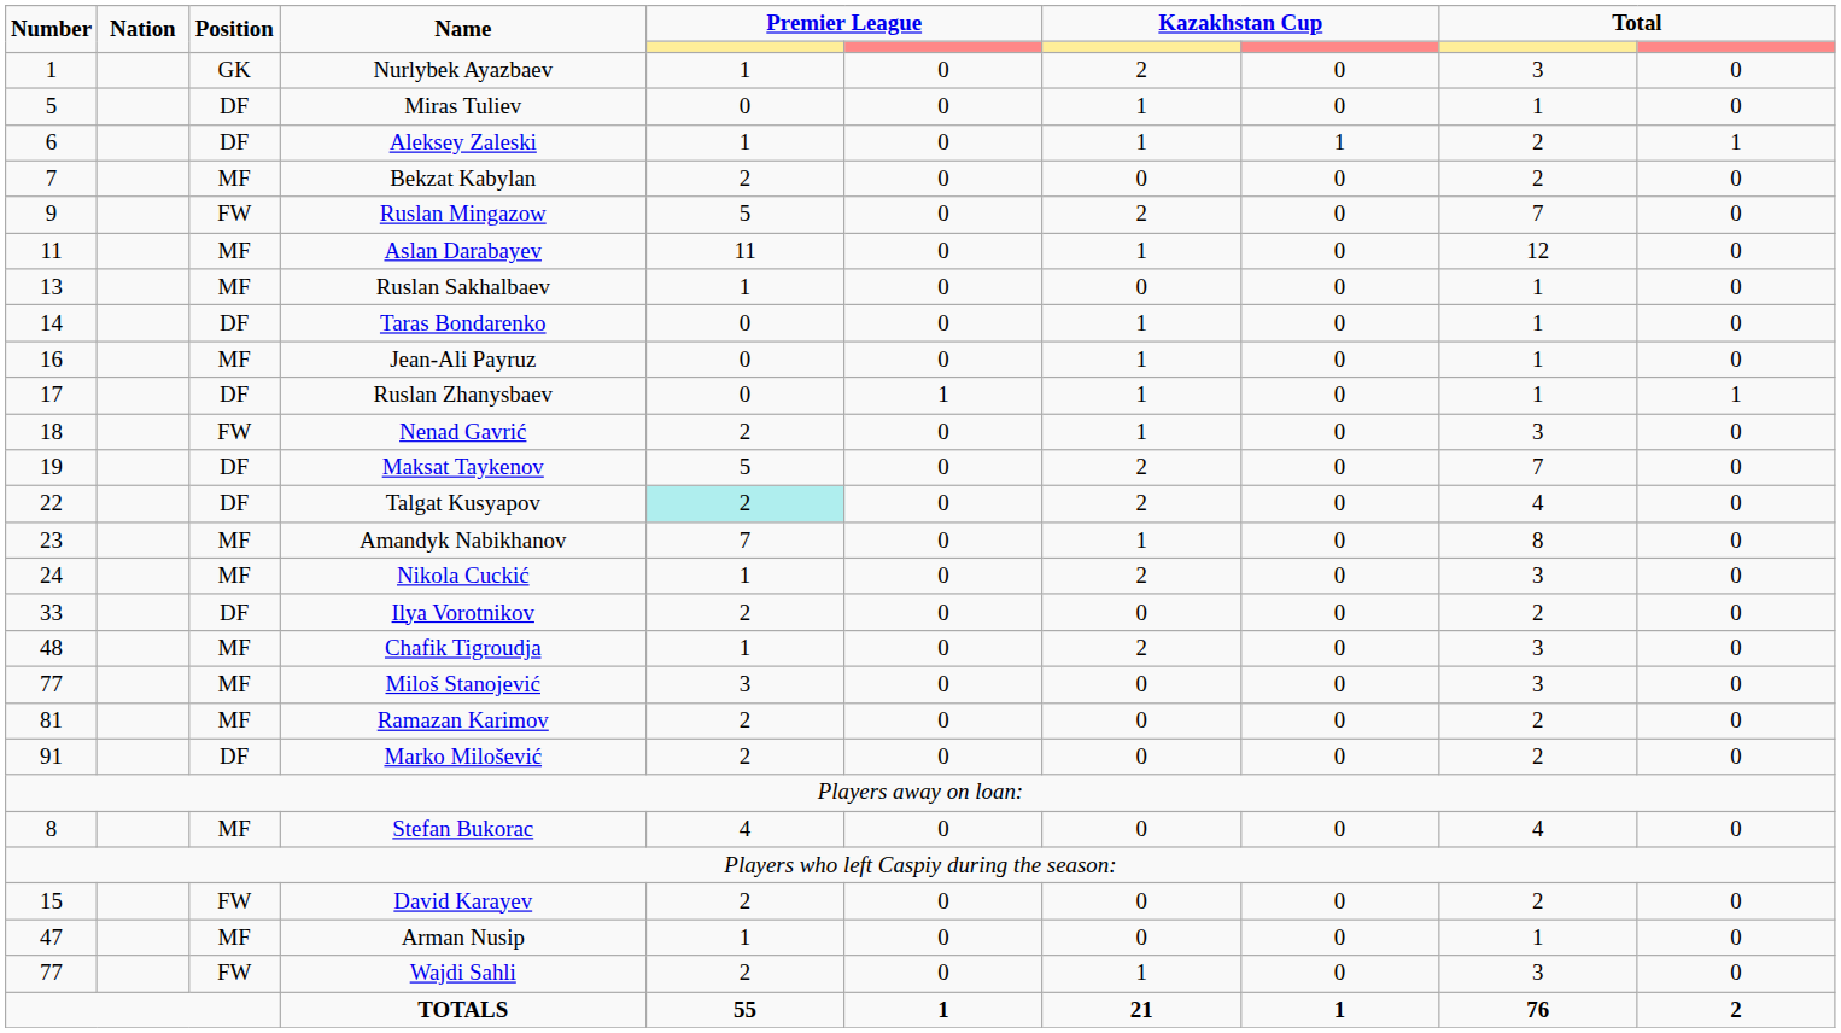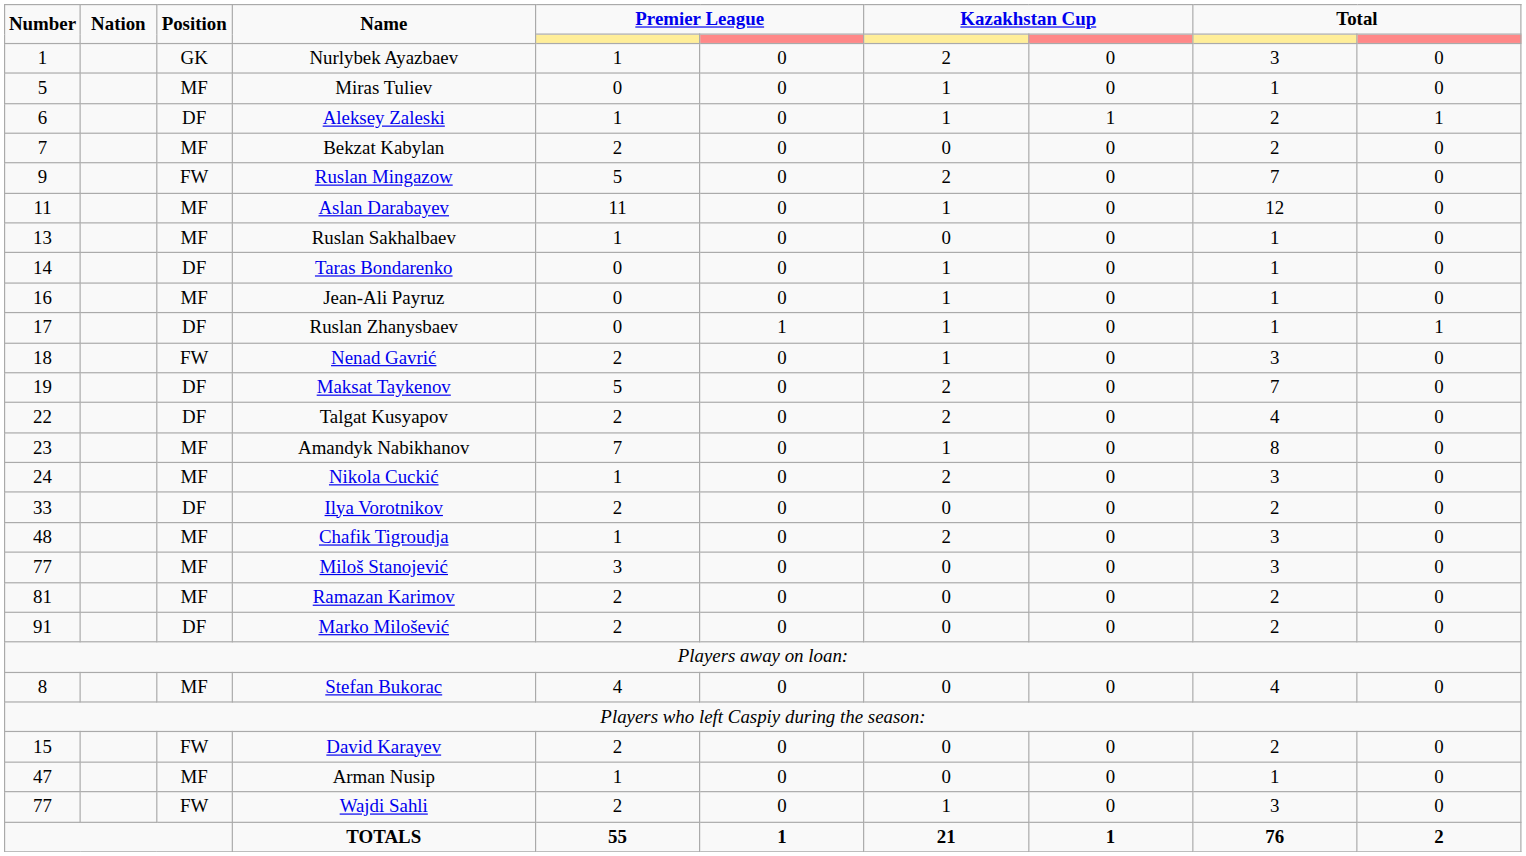Miras Tuliev | Position: DF -> MF
Talgat Kusyapov | column 5: paleturquoise background -> no background
